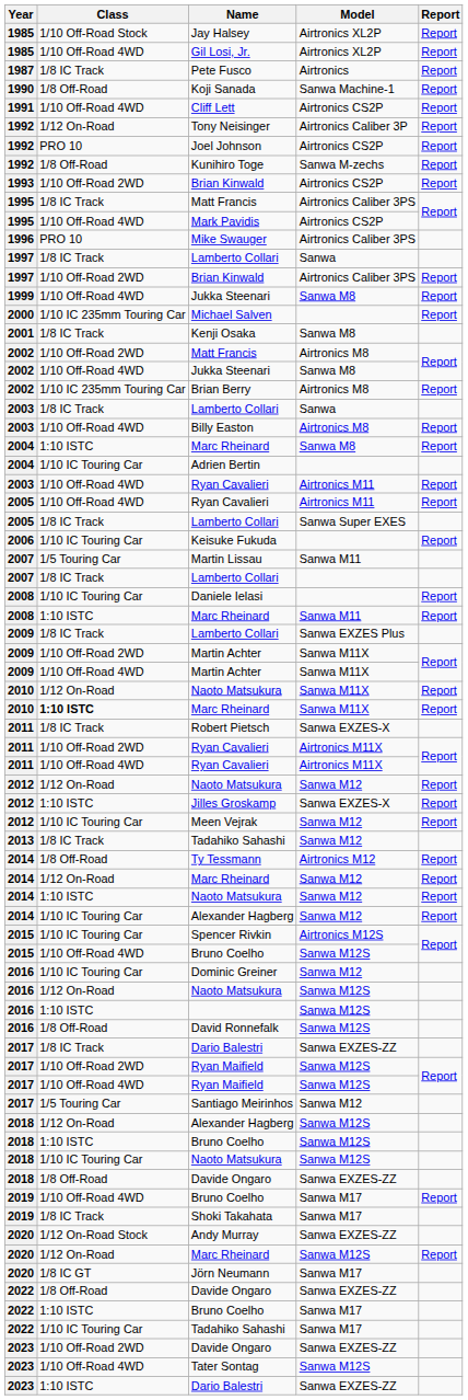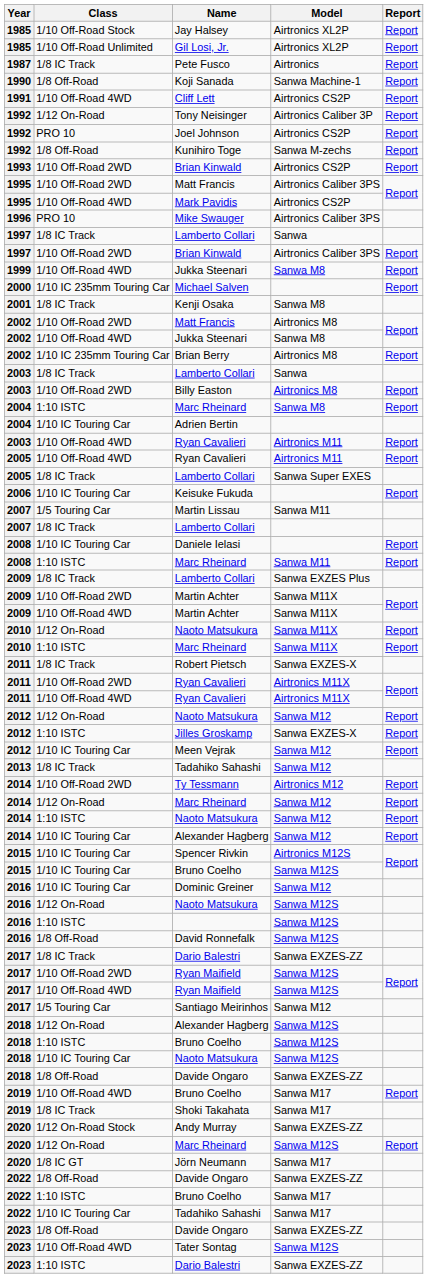Gil Losi, Jr. | Class: 1/10 Off-Road 4WD -> 1/10 Off-Road Unlimited
1995 / Matt Francis | Class: 1/8 IC Track -> 1/10 Off-Road 2WD
Billy Easton | Class: 1/10 Off-Road 4WD -> 1/10 Off-Road 2WD
2010 / Marc Rheinard | Class: bold -> normal
Ty Tessmann | Class: 1/8 Off-Road -> 1/10 Off-Road 2WD
2015 / Bruno Coelho | Class: 1/10 Off-Road 4WD -> 1/10 IC Touring Car
2023 / Davide Ongaro | Class: 1/10 Off-Road 2WD -> 1/8 Off-Road
